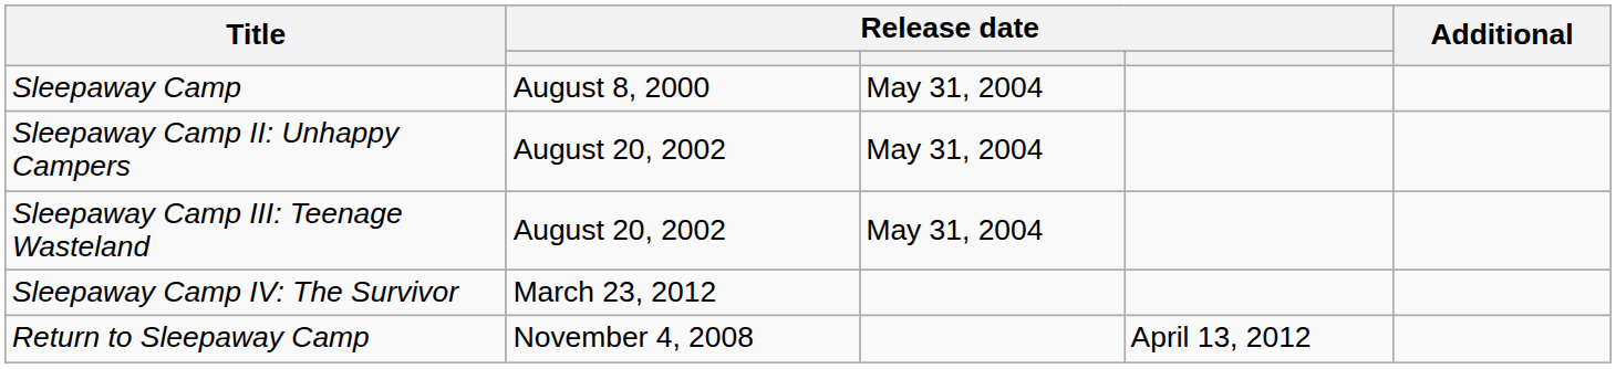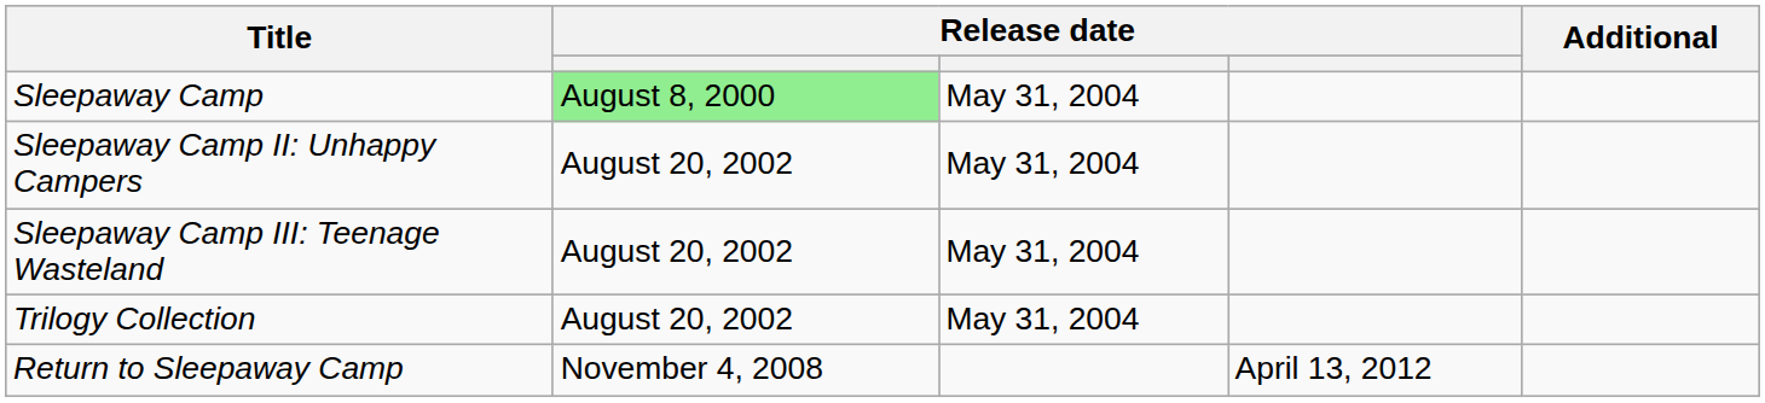Sleepaway Camp | column 2: no background -> lightgreen background
+ row: Trilogy Collection | August 20, 2002 | May 31, 2004
- row: Sleepaway Camp IV: The Survivor | March 23, 2012
